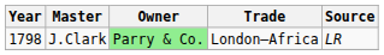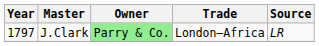J.Clark | Year: 1798 -> 1797
